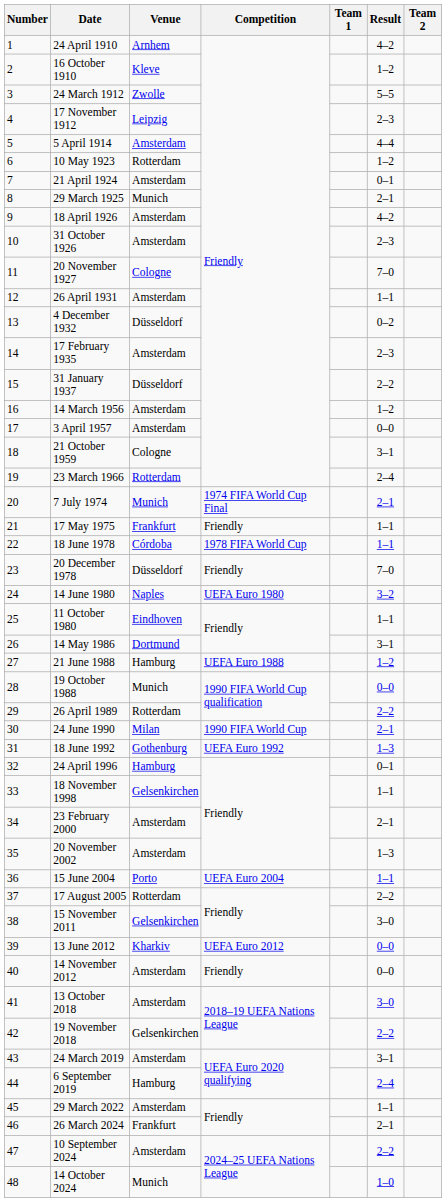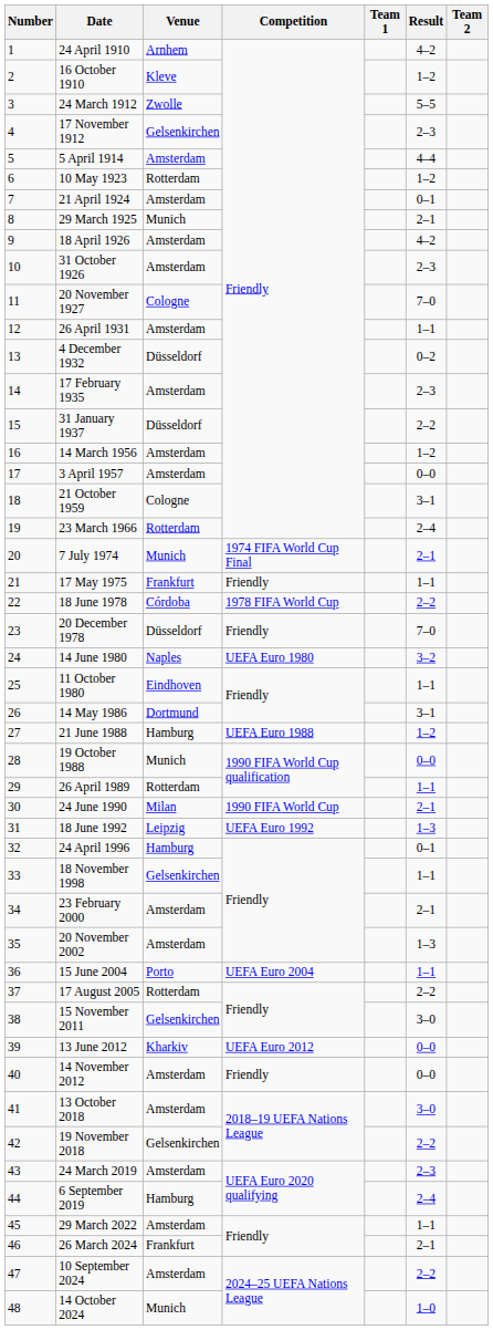17 November 1912 | Venue: Leipzig -> Gelsenkirchen
18 June 1978 | Result: 1–1 -> 2–2
26 April 1989 | Result: 2–2 -> 1–1
18 June 1992 | Venue: Gothenburg -> Leipzig
24 March 2019 | Result: 3–1 -> 2–3
